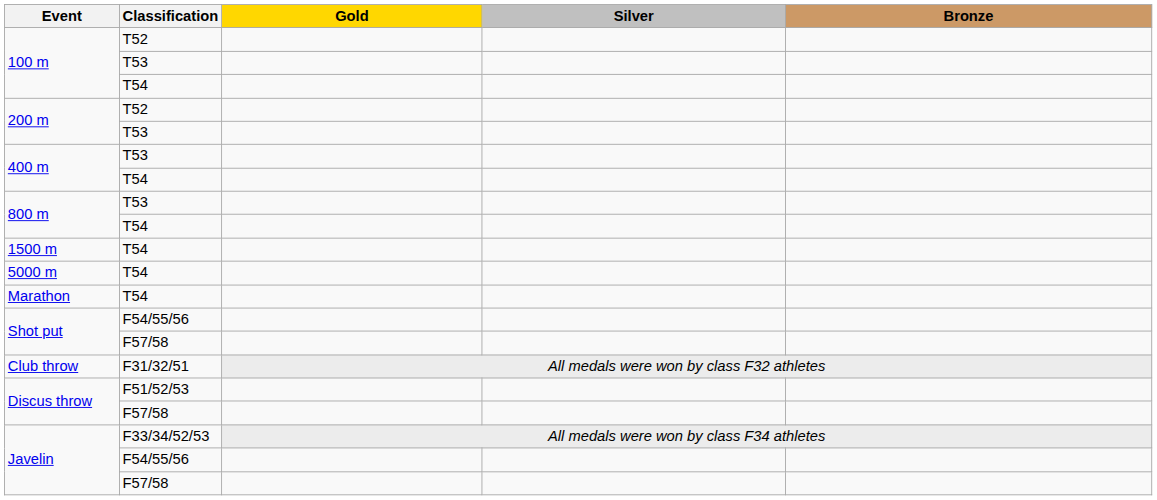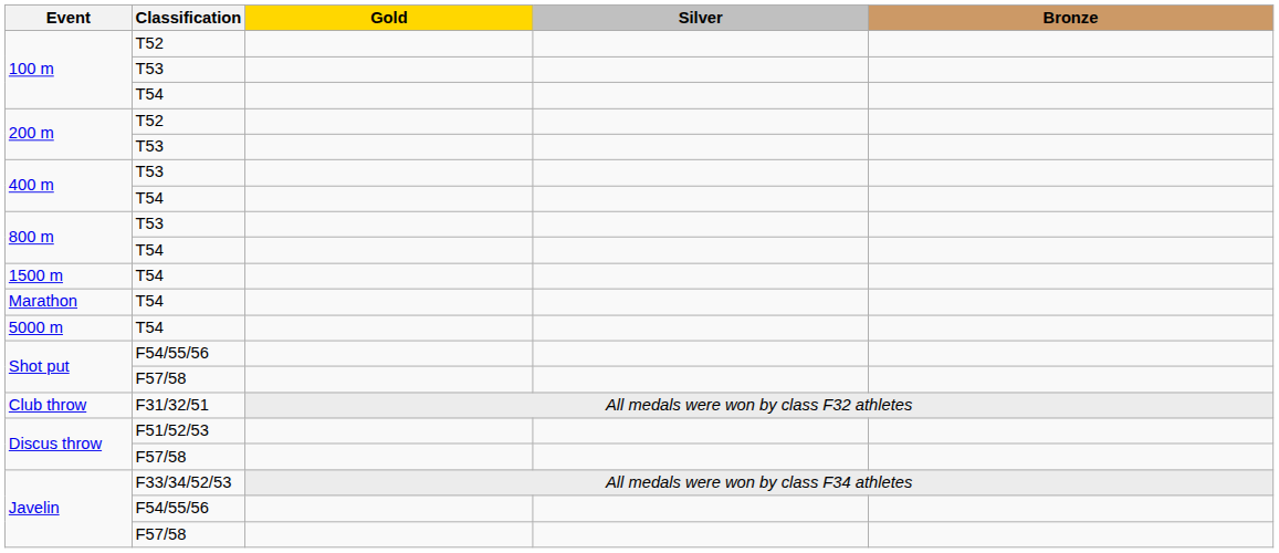rows swapped: 5000 m <-> Marathon
